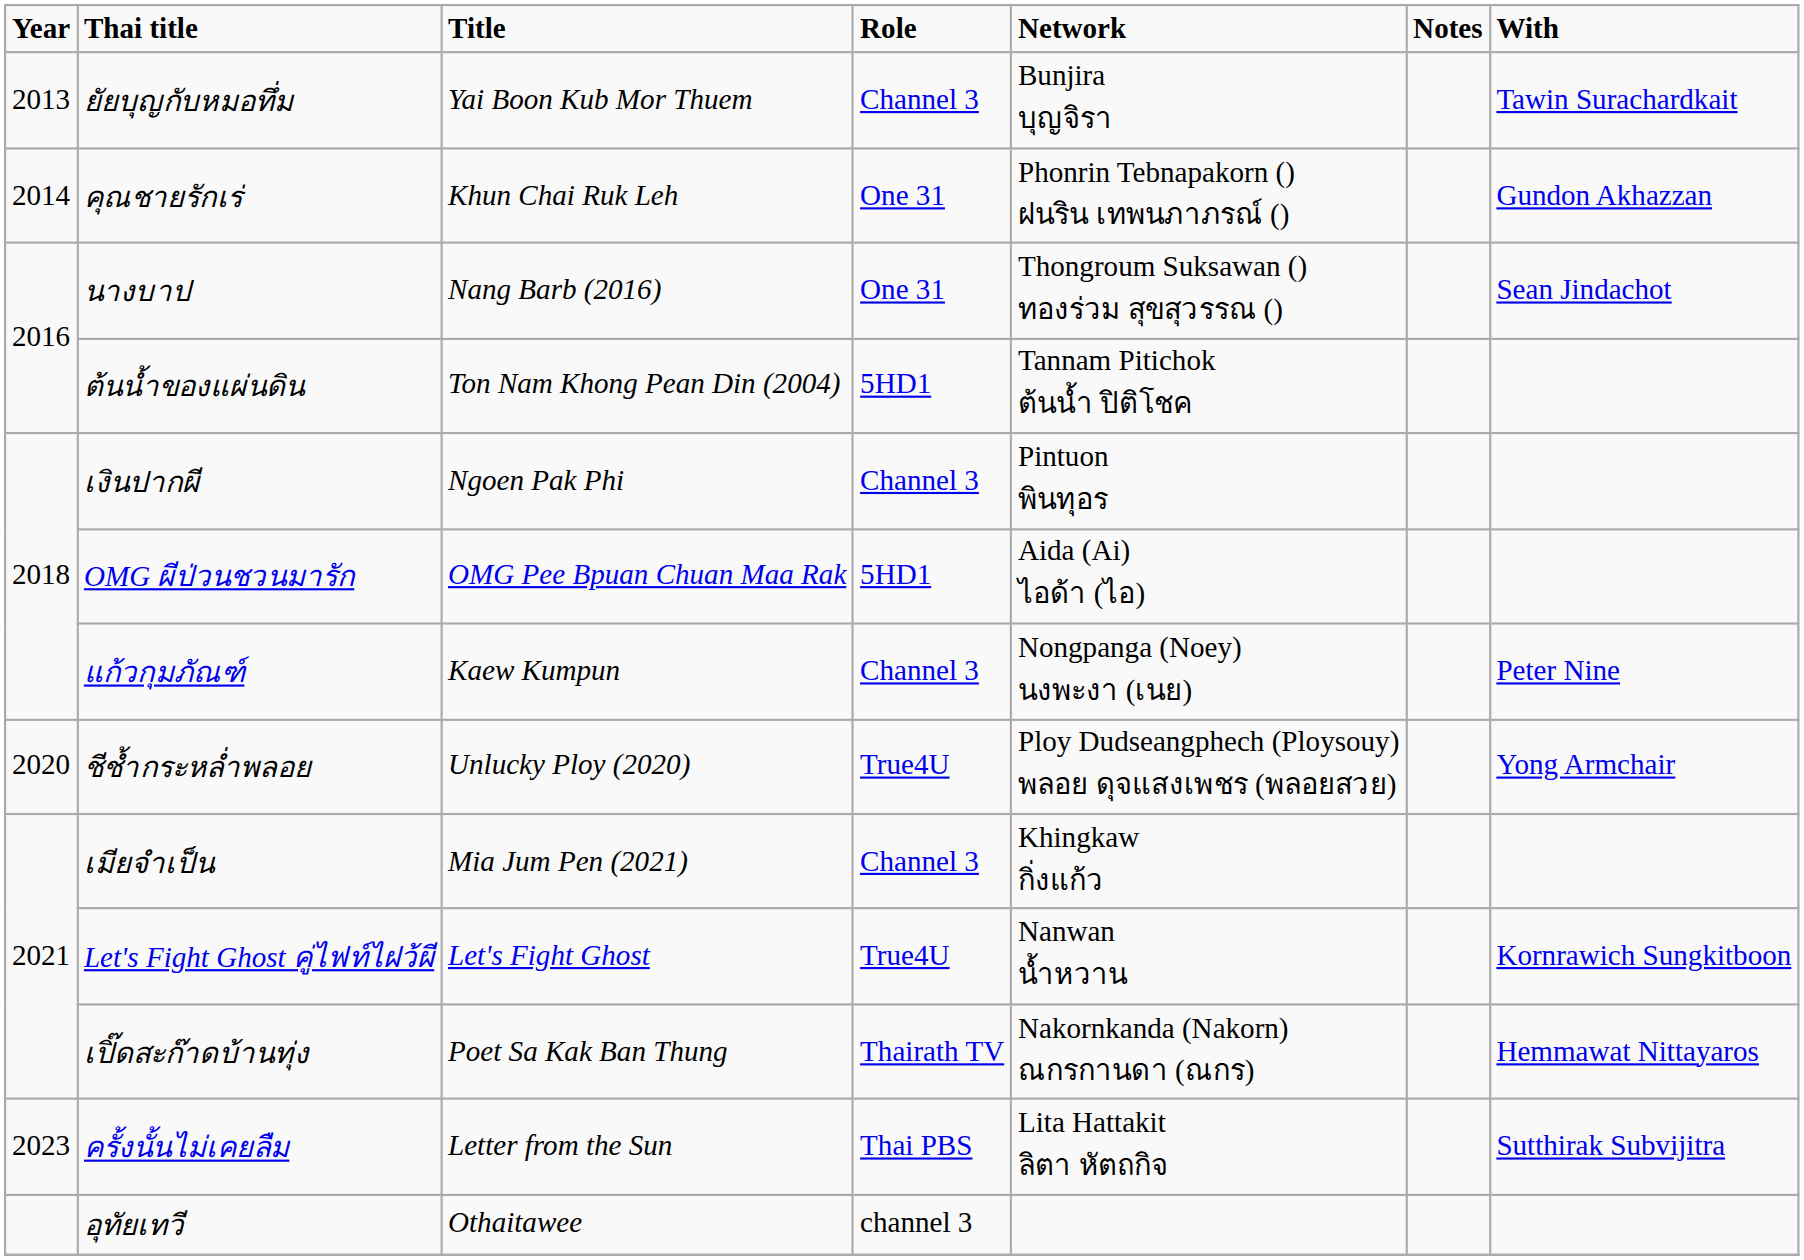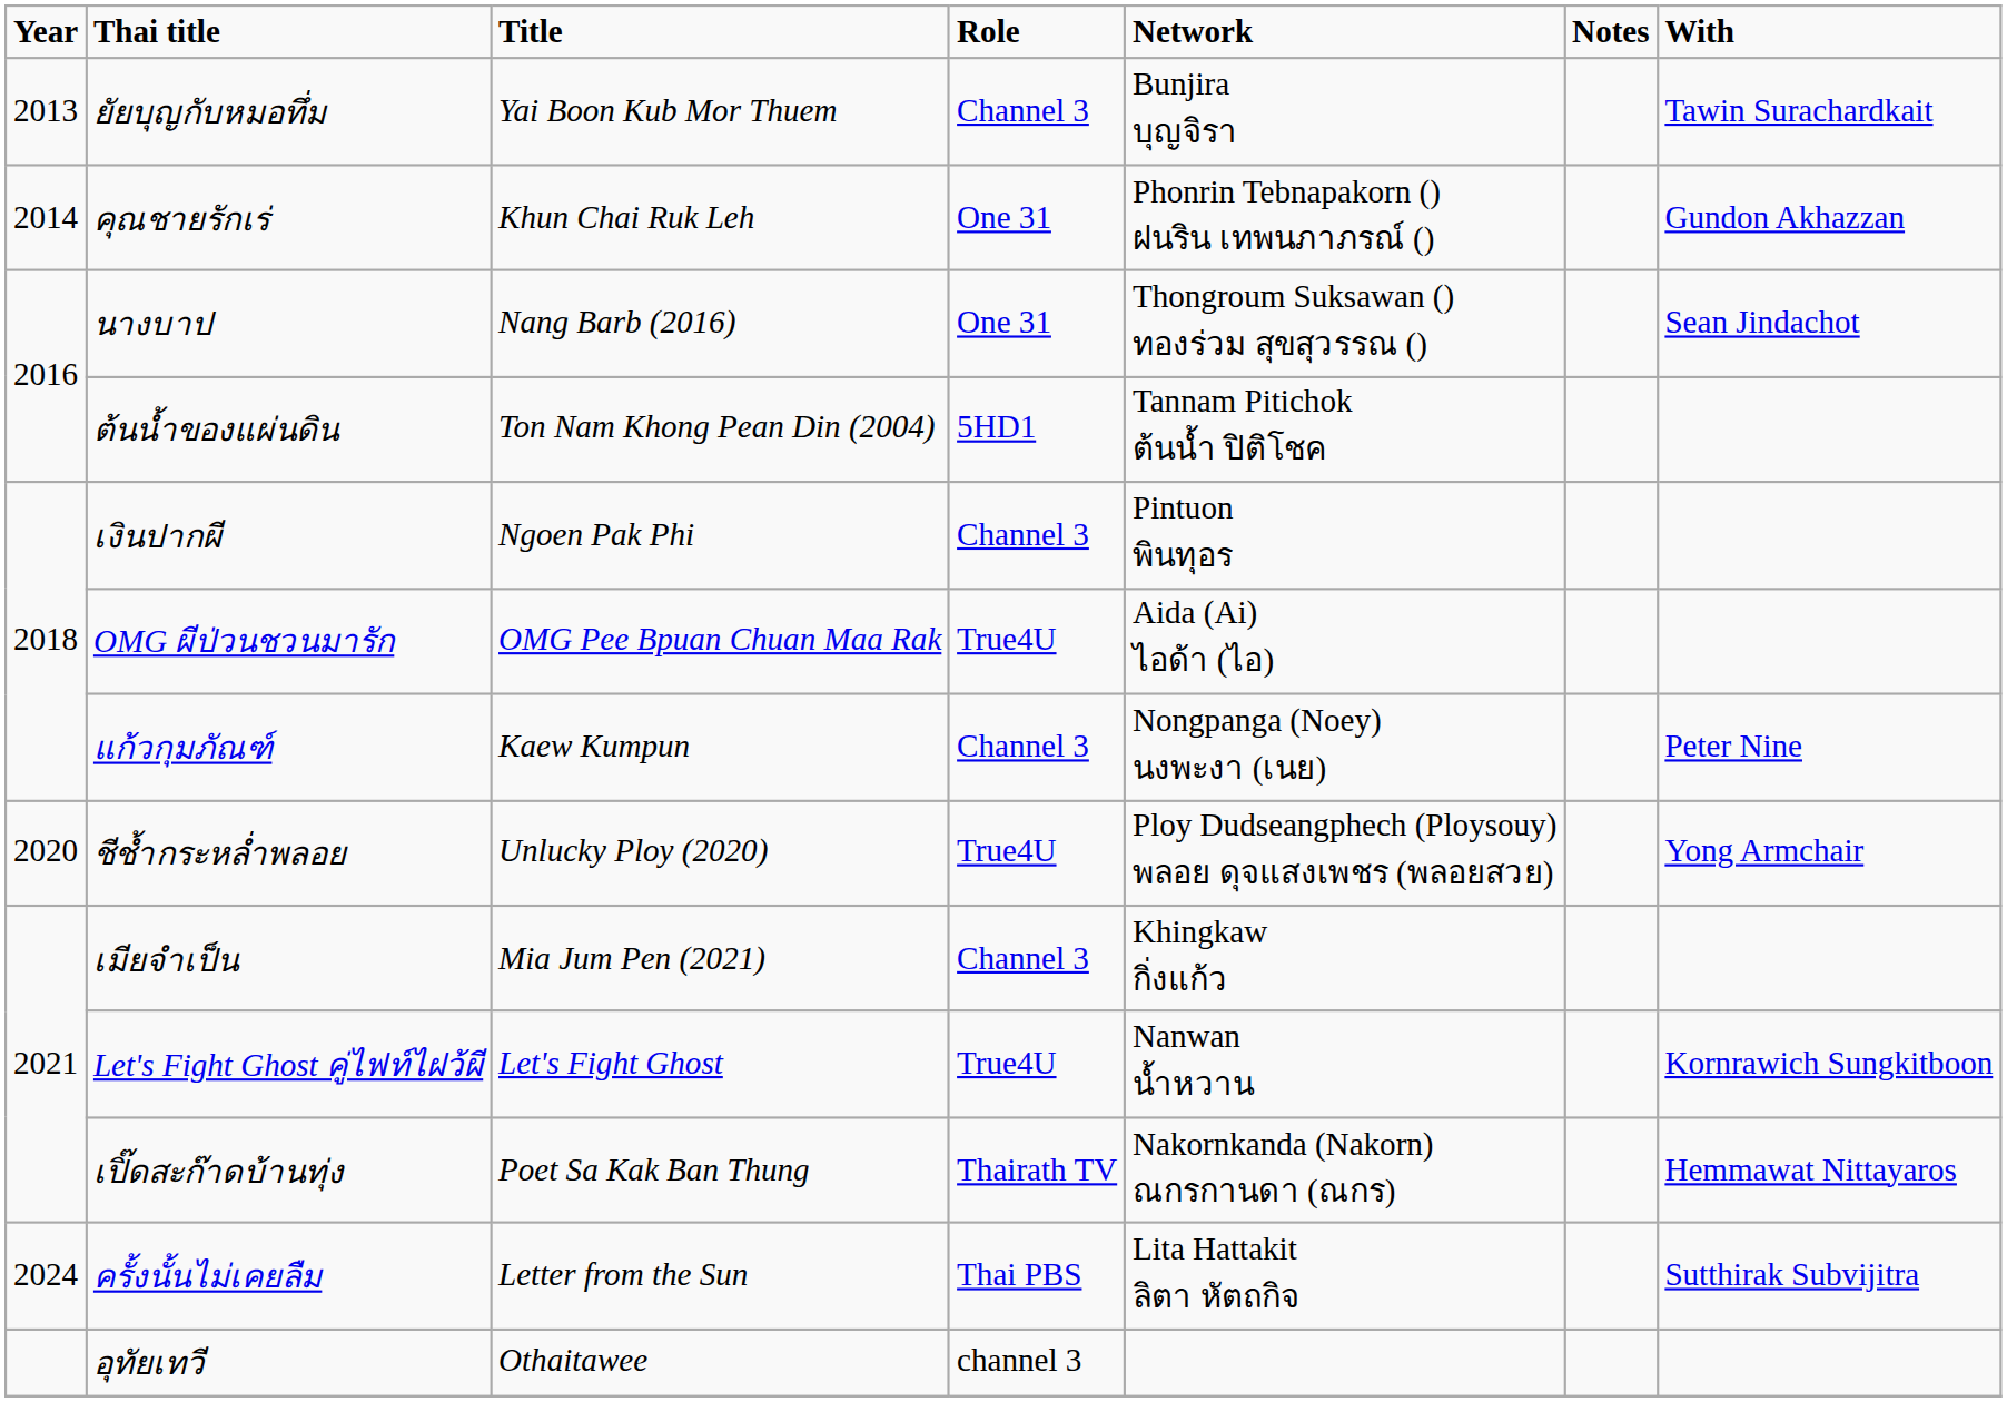OMG ผีป่วนชวนมารัก | Role: 5HD1 -> True4U
ครั้งนั้นไม่เคยลืม | Year: 2023 -> 2024
